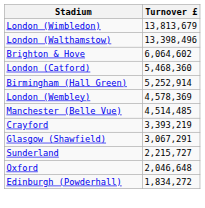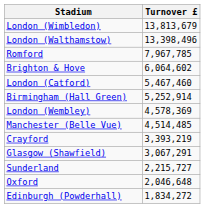+ row: Romford | 7,967,785
London (Catford) | Turnover £: 5,468,360 -> 5,467,460
